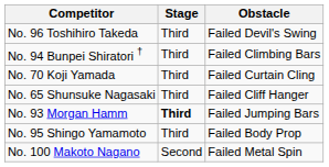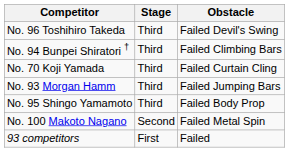- row: No. 65 Shunsuke Nagasaki | Third | Failed Cliff Hanger
No. 93 Morgan Hamm | Stage: bold -> normal
+ row: 93 competitors | First | Failed
